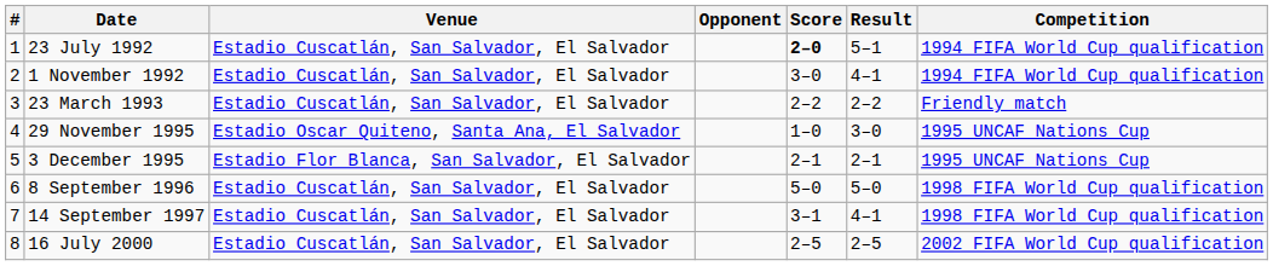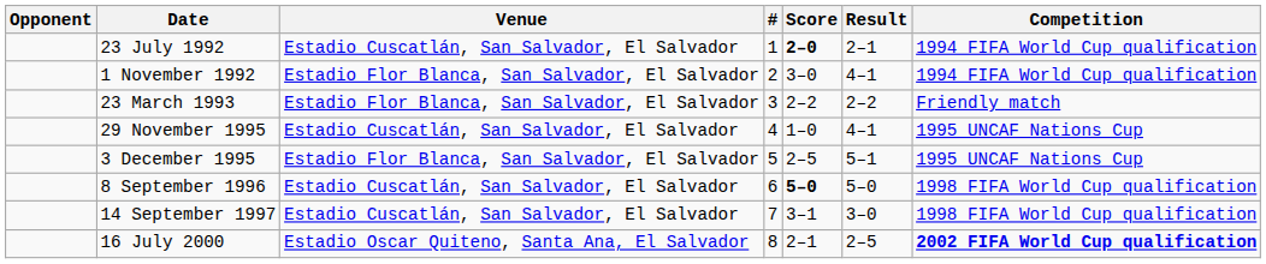columns swapped: # <-> Opponent
23 July 1992 | Result: 5–1 -> 2–1
1 November 1992 | Venue: Estadio Cuscatlán, San Salvador, El Salvador -> Estadio Flor Blanca, San Salvador, El Salvador
23 March 1993 | Venue: Estadio Cuscatlán, San Salvador, El Salvador -> Estadio Flor Blanca, San Salvador, El Salvador
29 November 1995 | Venue: Estadio Oscar Quiteno, Santa Ana, El Salvador -> Estadio Cuscatlán, San Salvador, El Salvador
29 November 1995 | Result: 3–0 -> 4–1
3 December 1995 | Score: 2–1 -> 2–5
3 December 1995 | Result: 2–1 -> 5–1
8 September 1996 | Score: normal -> bold
14 September 1997 | Result: 4–1 -> 3–0
16 July 2000 | Venue: Estadio Cuscatlán, San Salvador, El Salvador -> Estadio Oscar Quiteno, Santa Ana, El Salvador
16 July 2000 | Score: 2–5 -> 2–1
16 July 2000 | Competition: normal -> bold
